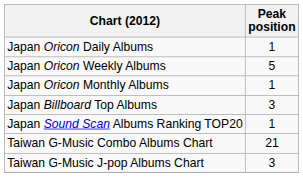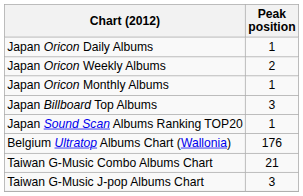Japan Oricon Weekly Albums | Peak position: 5 -> 2
+ row: Belgium Ultratop Albums Chart (Wallonia) | 176
